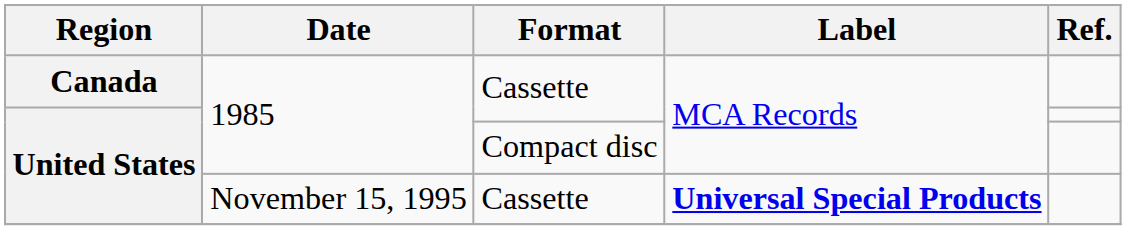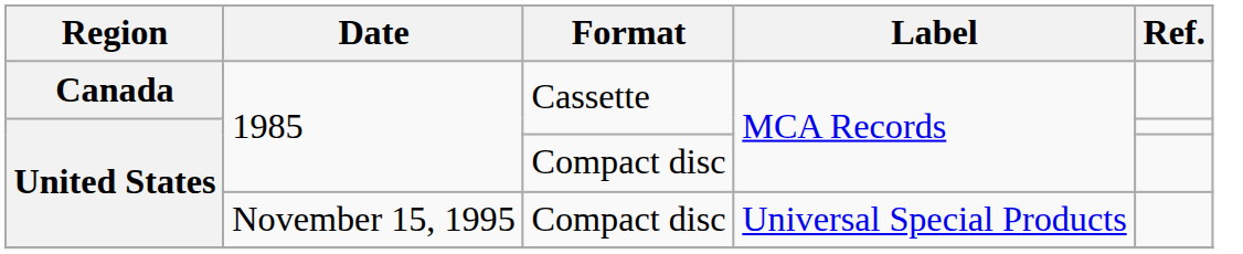United States / November 15, 1995 | Format: Cassette -> Compact disc
United States / November 15, 1995 | Label: bold -> normal
